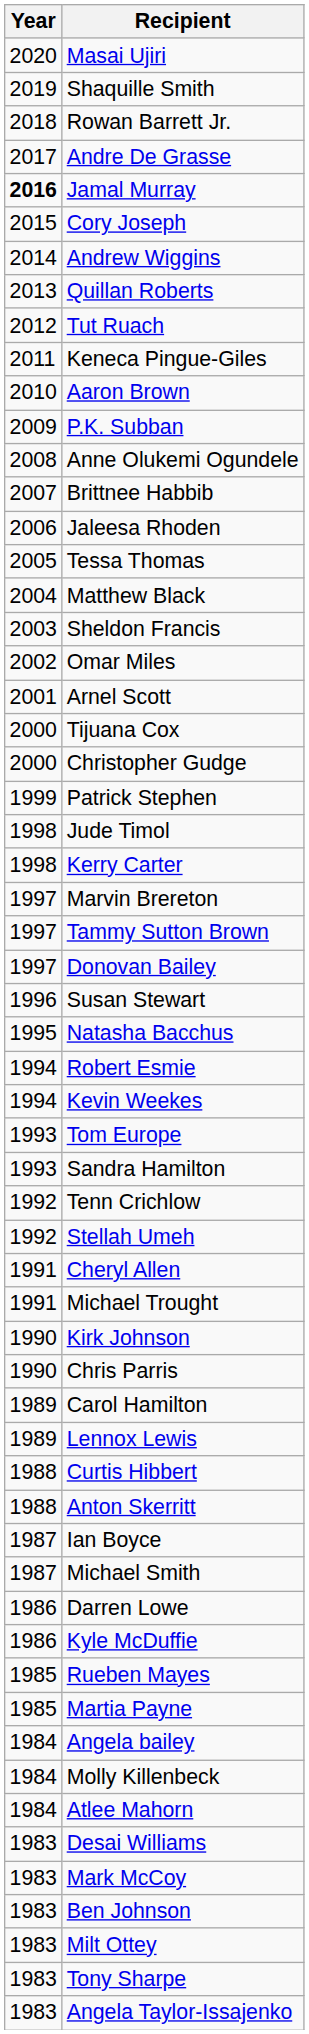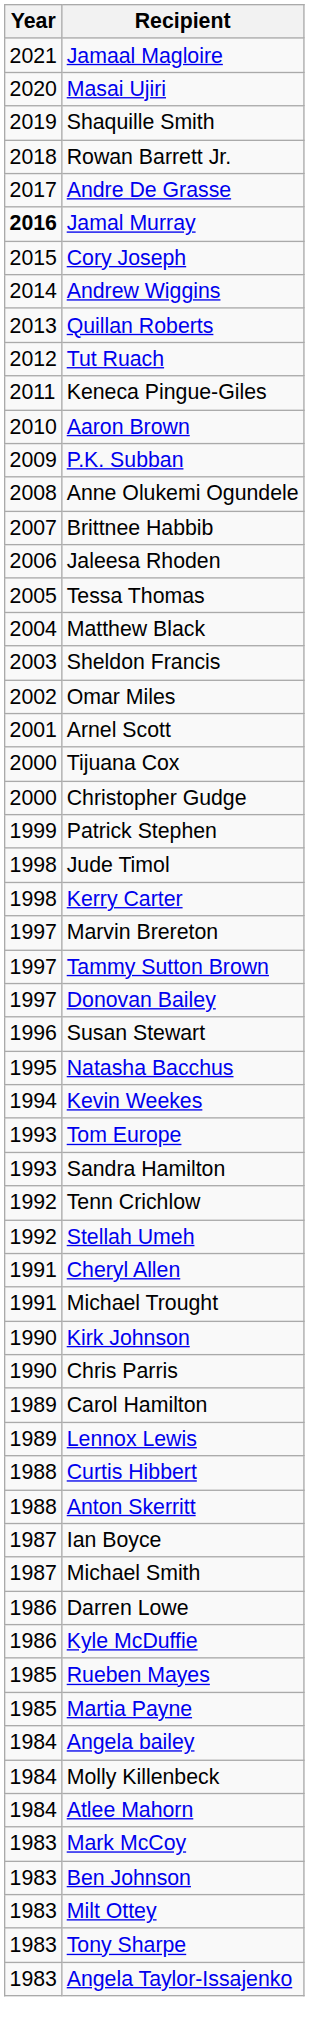+ row: 2021 | Jamaal Magloire
- row: 1994 | Robert Esmie
- row: 1983 | Desai Williams
